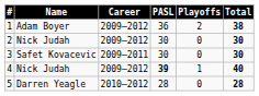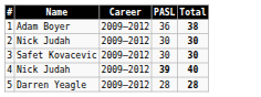- column: Playoffs | 2 | 0 | 0 | 1 | 0
3 | Career: 2009–2011 -> 2009–2012
5 | Career: 2010–2012 -> 2009–2012
